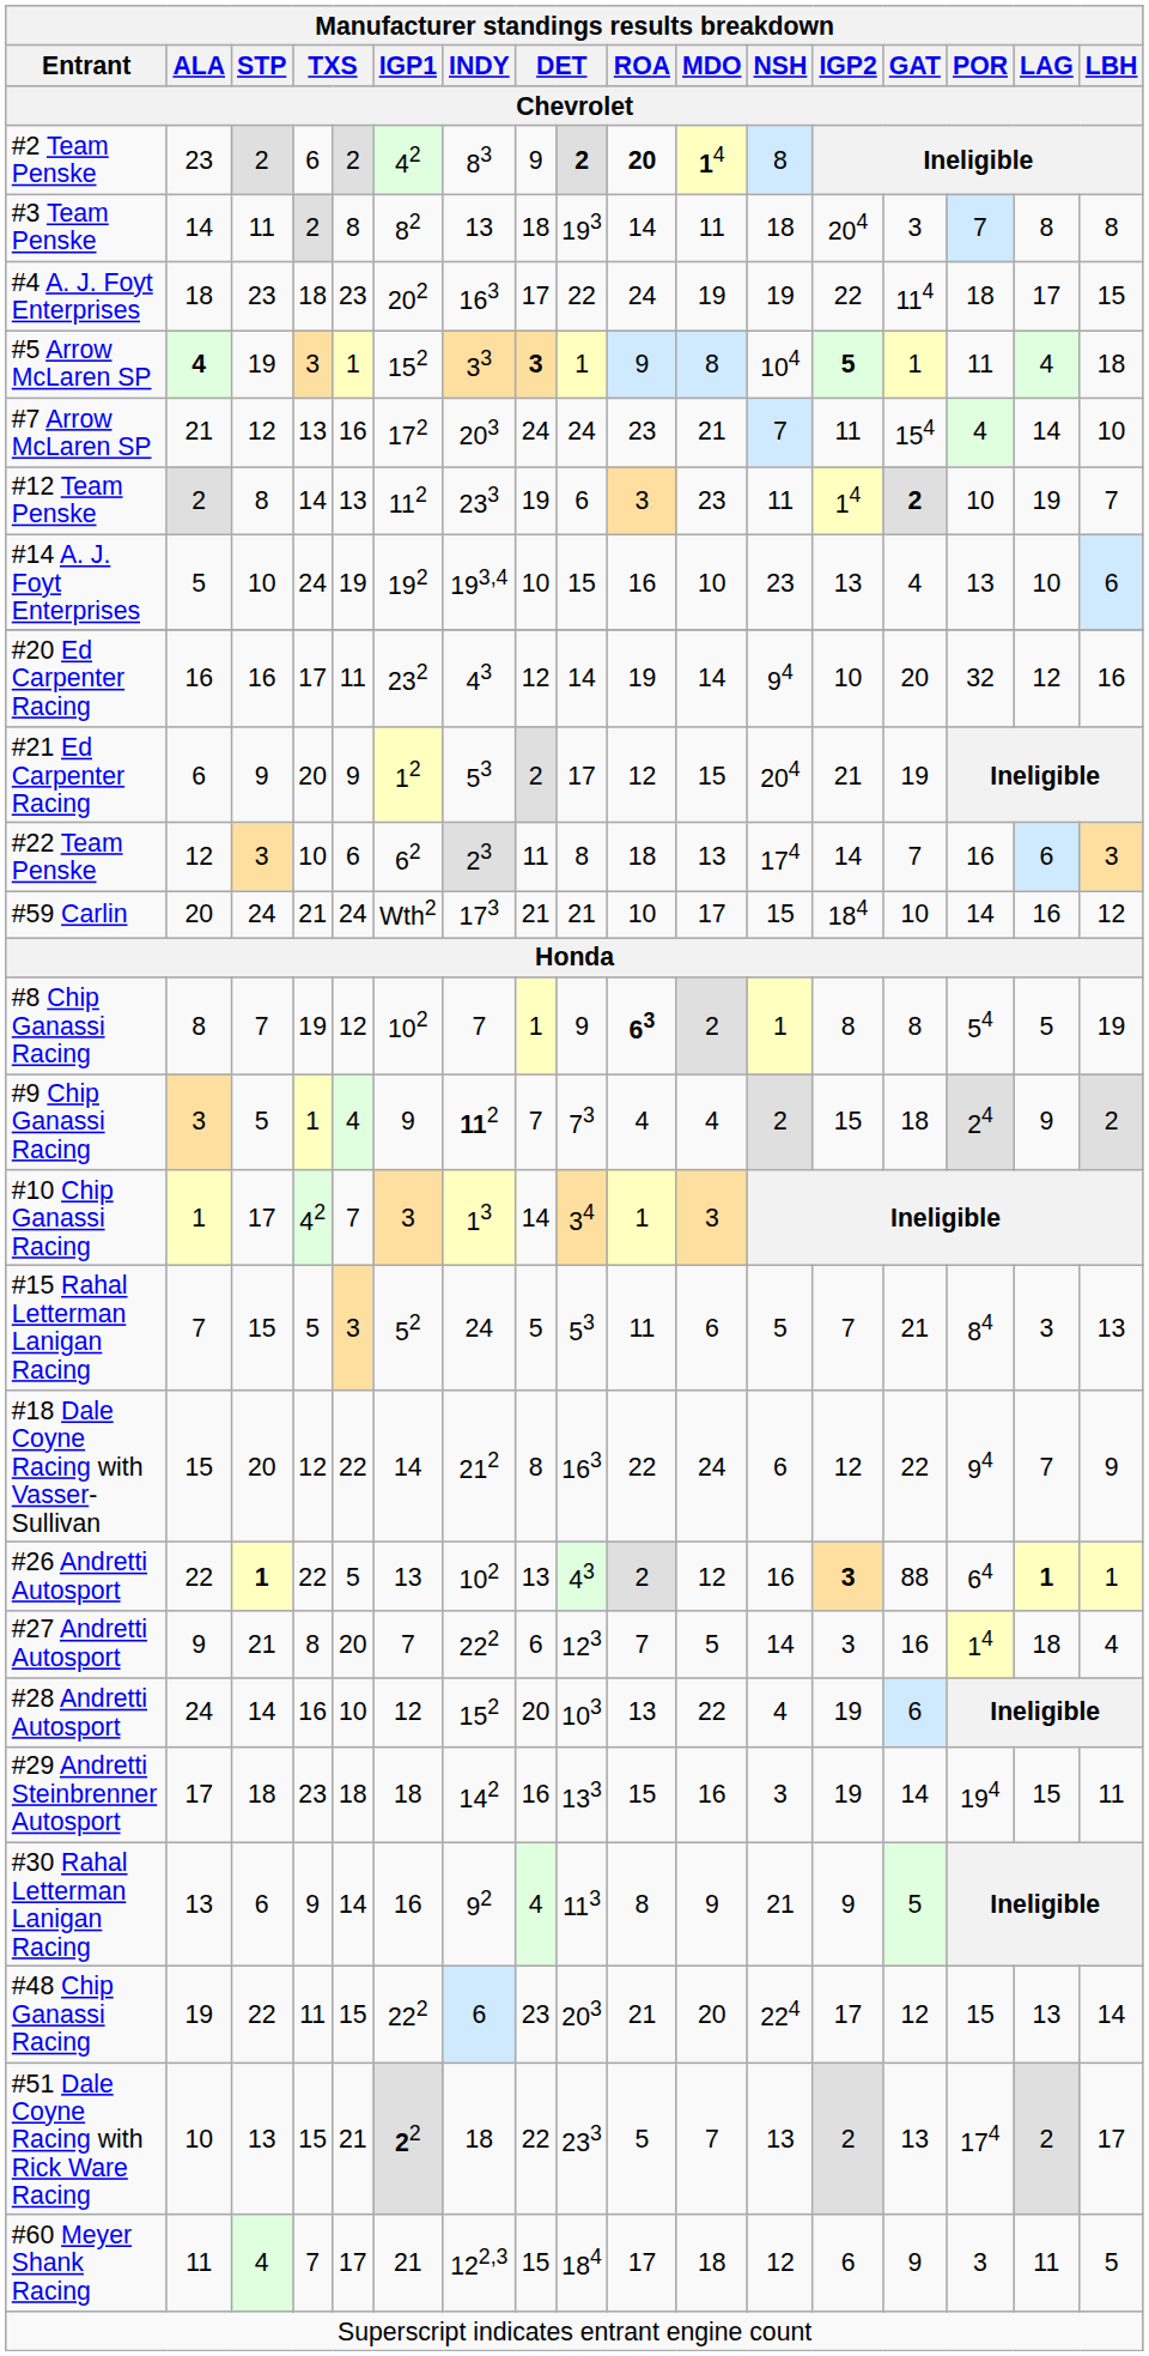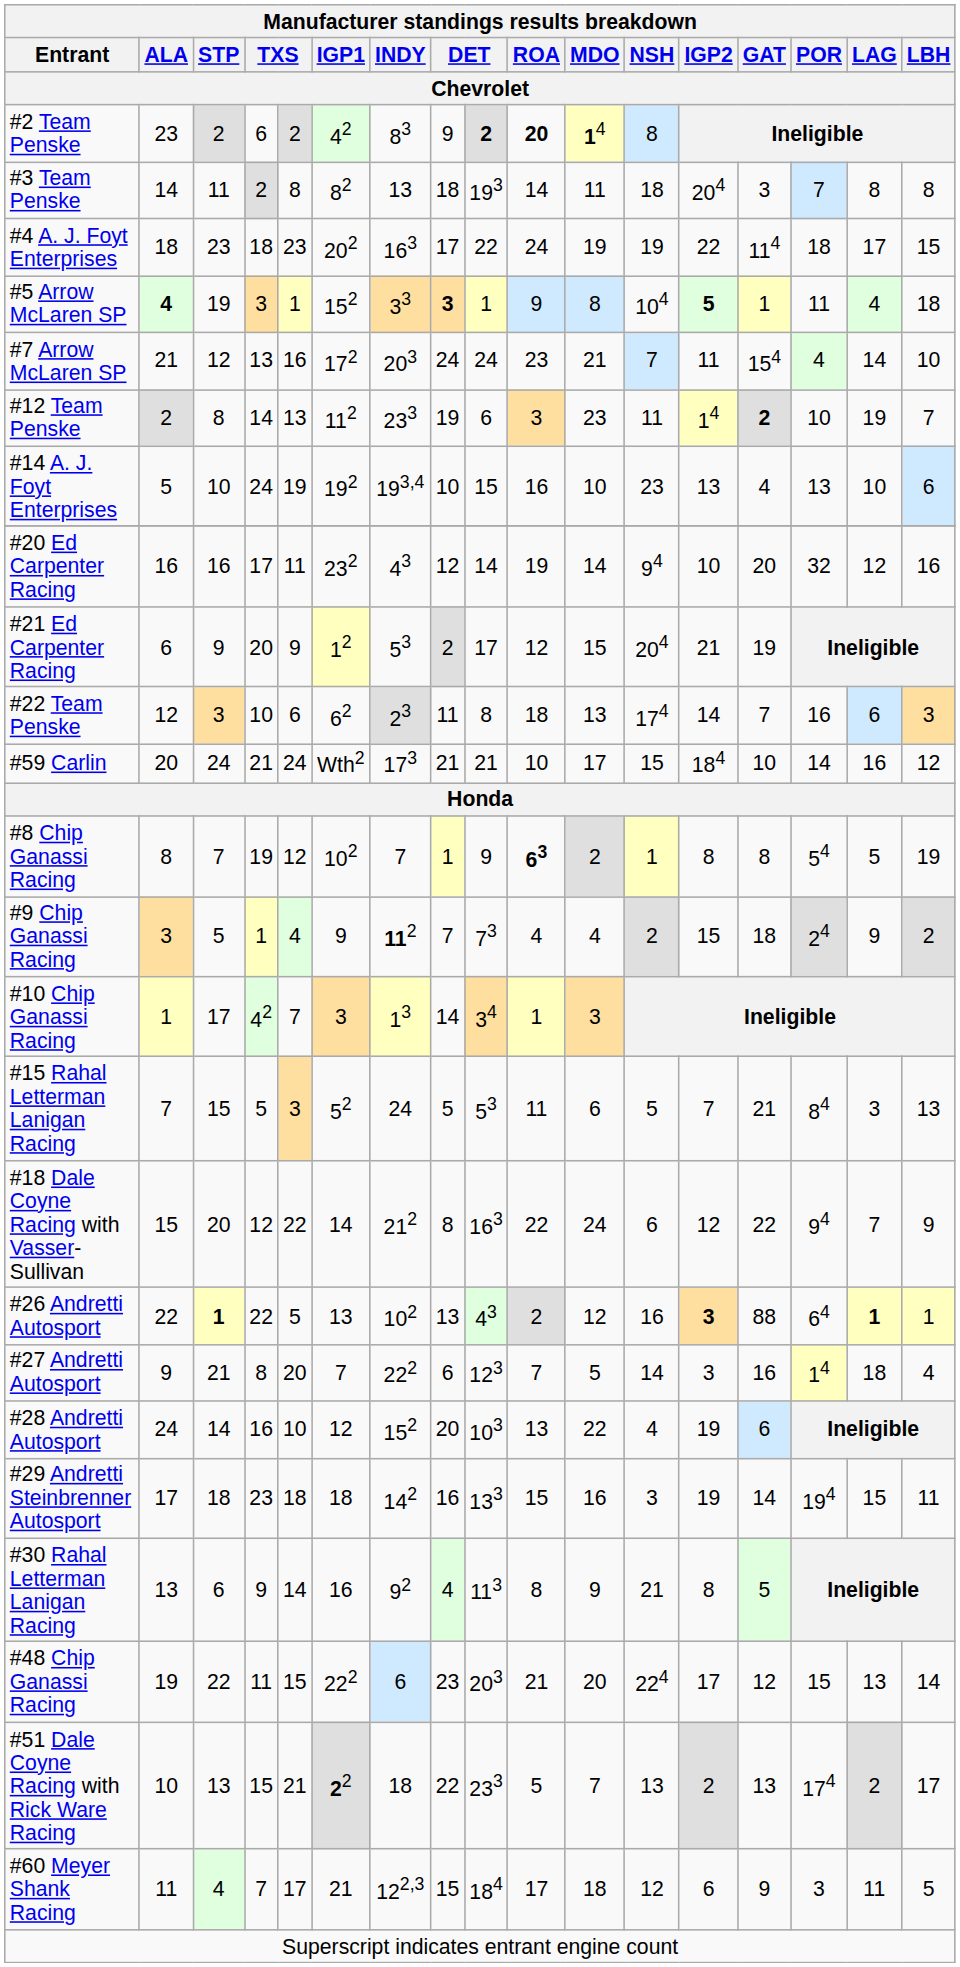#30 Rahal Letterman Lanigan Racing | Manufacturer standings results breakdown / IGP2 / Chevrolet: 9 -> 8
